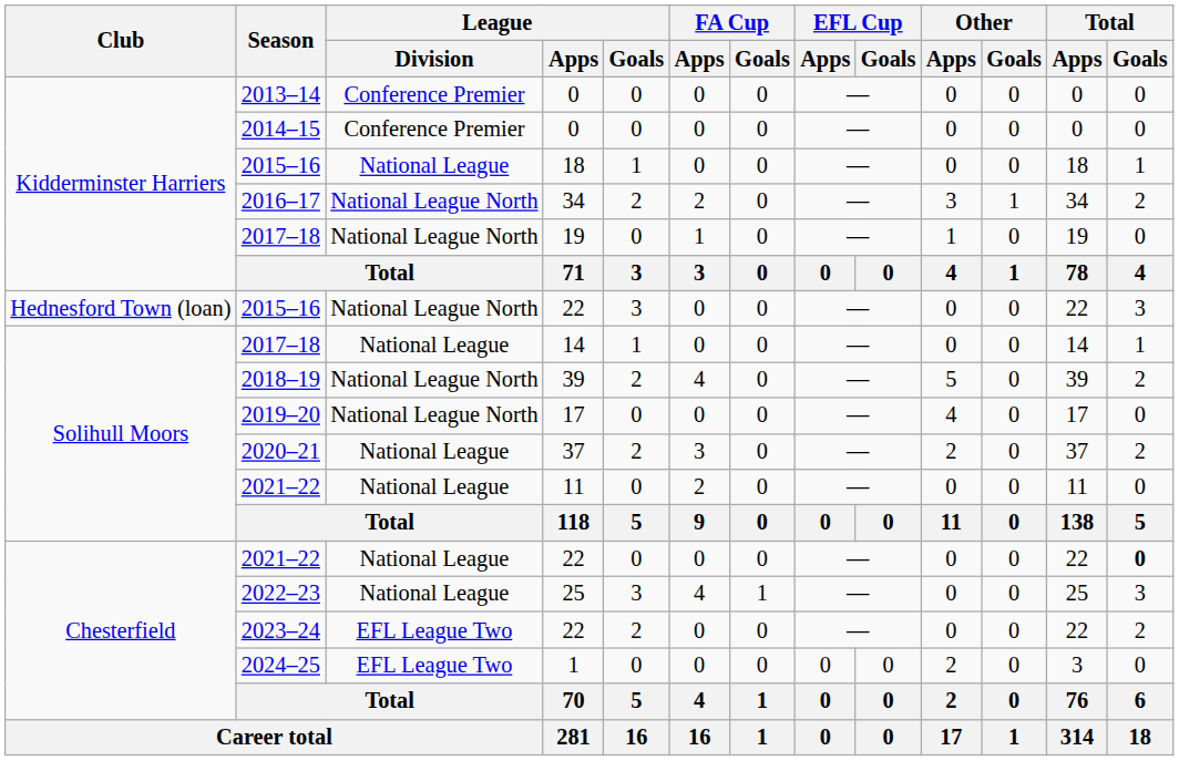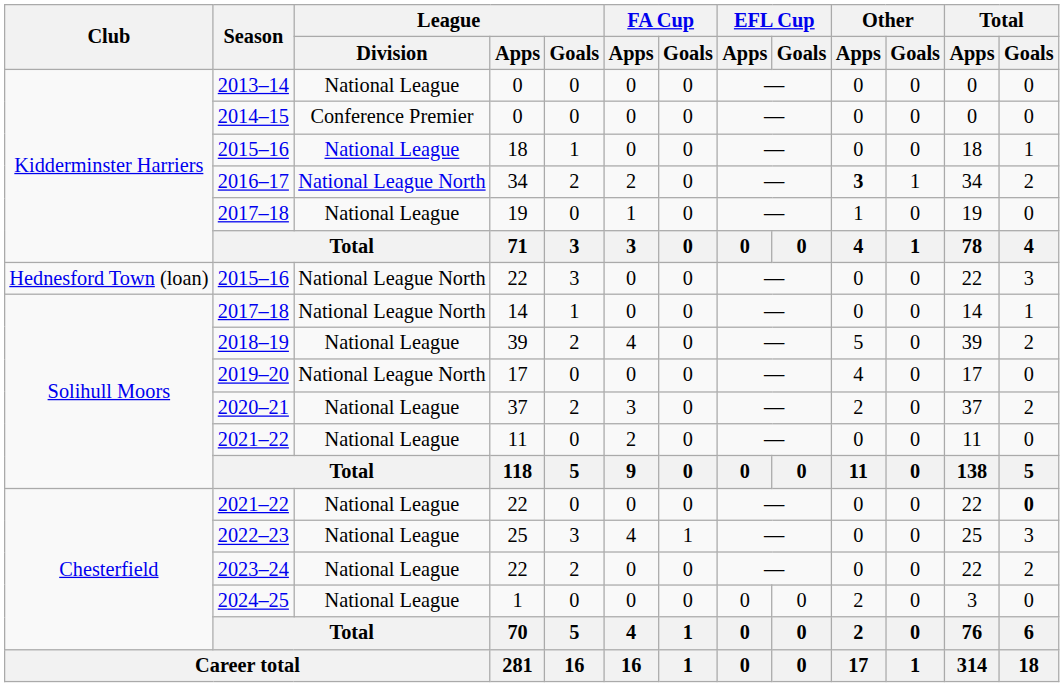2013–14 | League / Division: Conference Premier -> National League
2016–17 | Other / Apps: normal -> bold
2017–18 / 19 | League / Division: National League North -> National League
2017–18 / 14 | League / Division: National League -> National League North
2018–19 | League / Division: National League North -> National League
2023–24 | League / Division: EFL League Two -> National League
2024–25 | League / Division: EFL League Two -> National League
